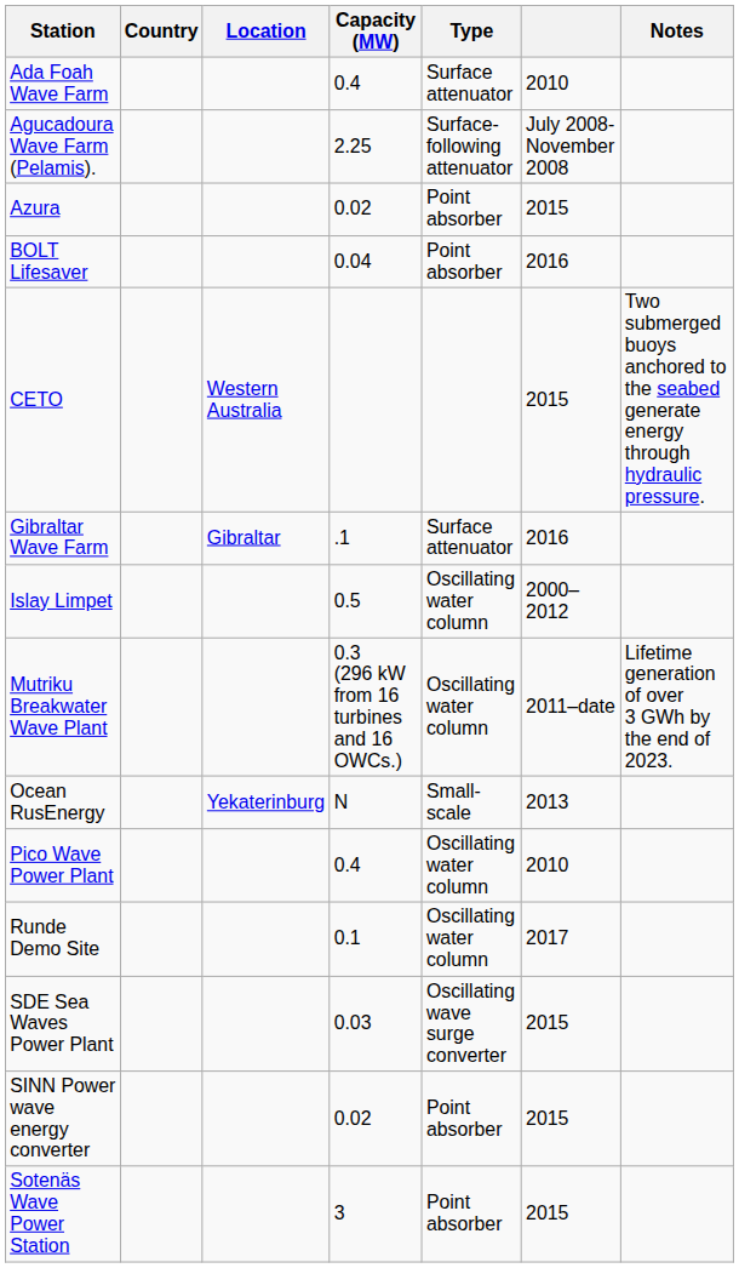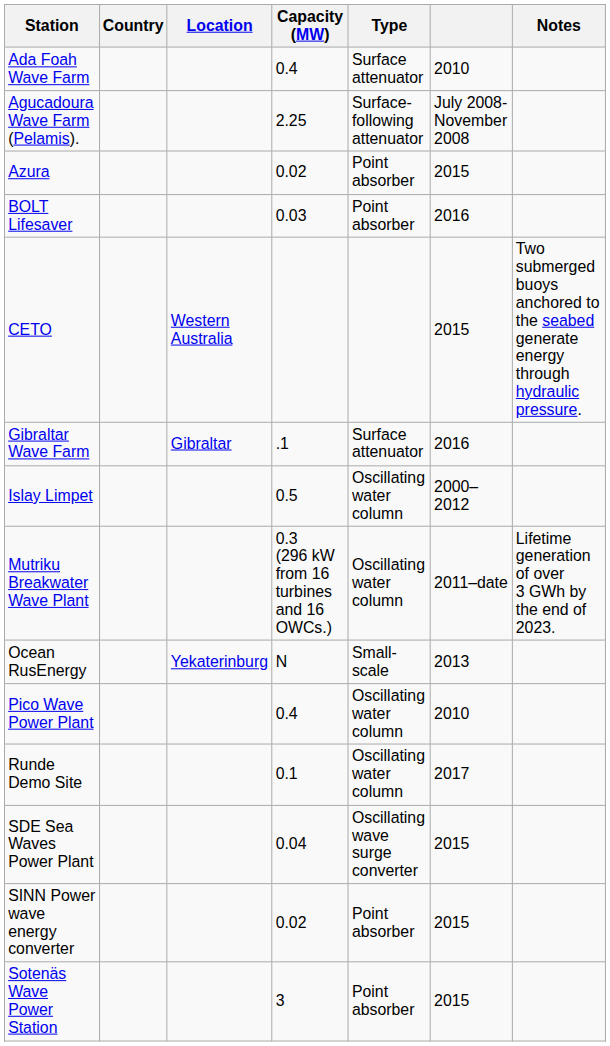BOLT Lifesaver | Capacity (MW): 0.04 -> 0.03
SDE Sea Waves Power Plant | Capacity (MW): 0.03 -> 0.04
